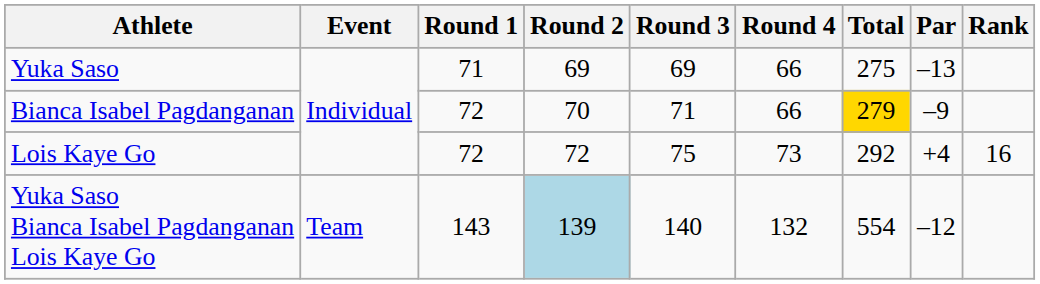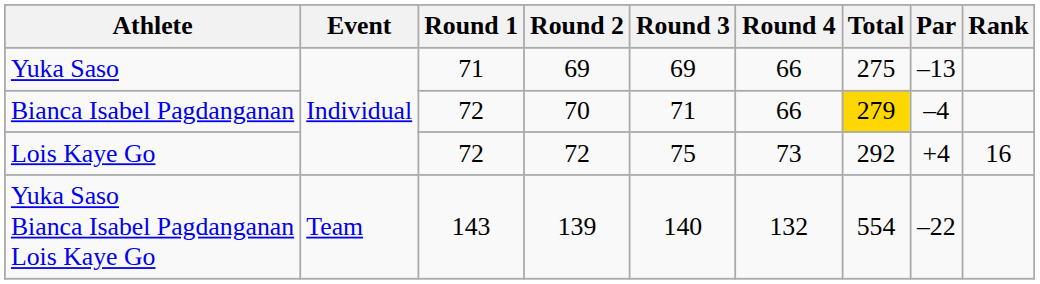Bianca Isabel Pagdanganan | Par: –9 -> –4
Yuka Saso Bianca Isabel Pagdanganan Lois Kaye Go | Round 2: lightblue background -> no background
Yuka Saso Bianca Isabel Pagdanganan Lois Kaye Go | Par: –12 -> –22
